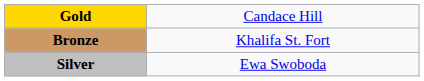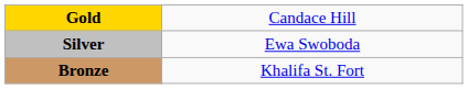rows swapped: Silver <-> Bronze
